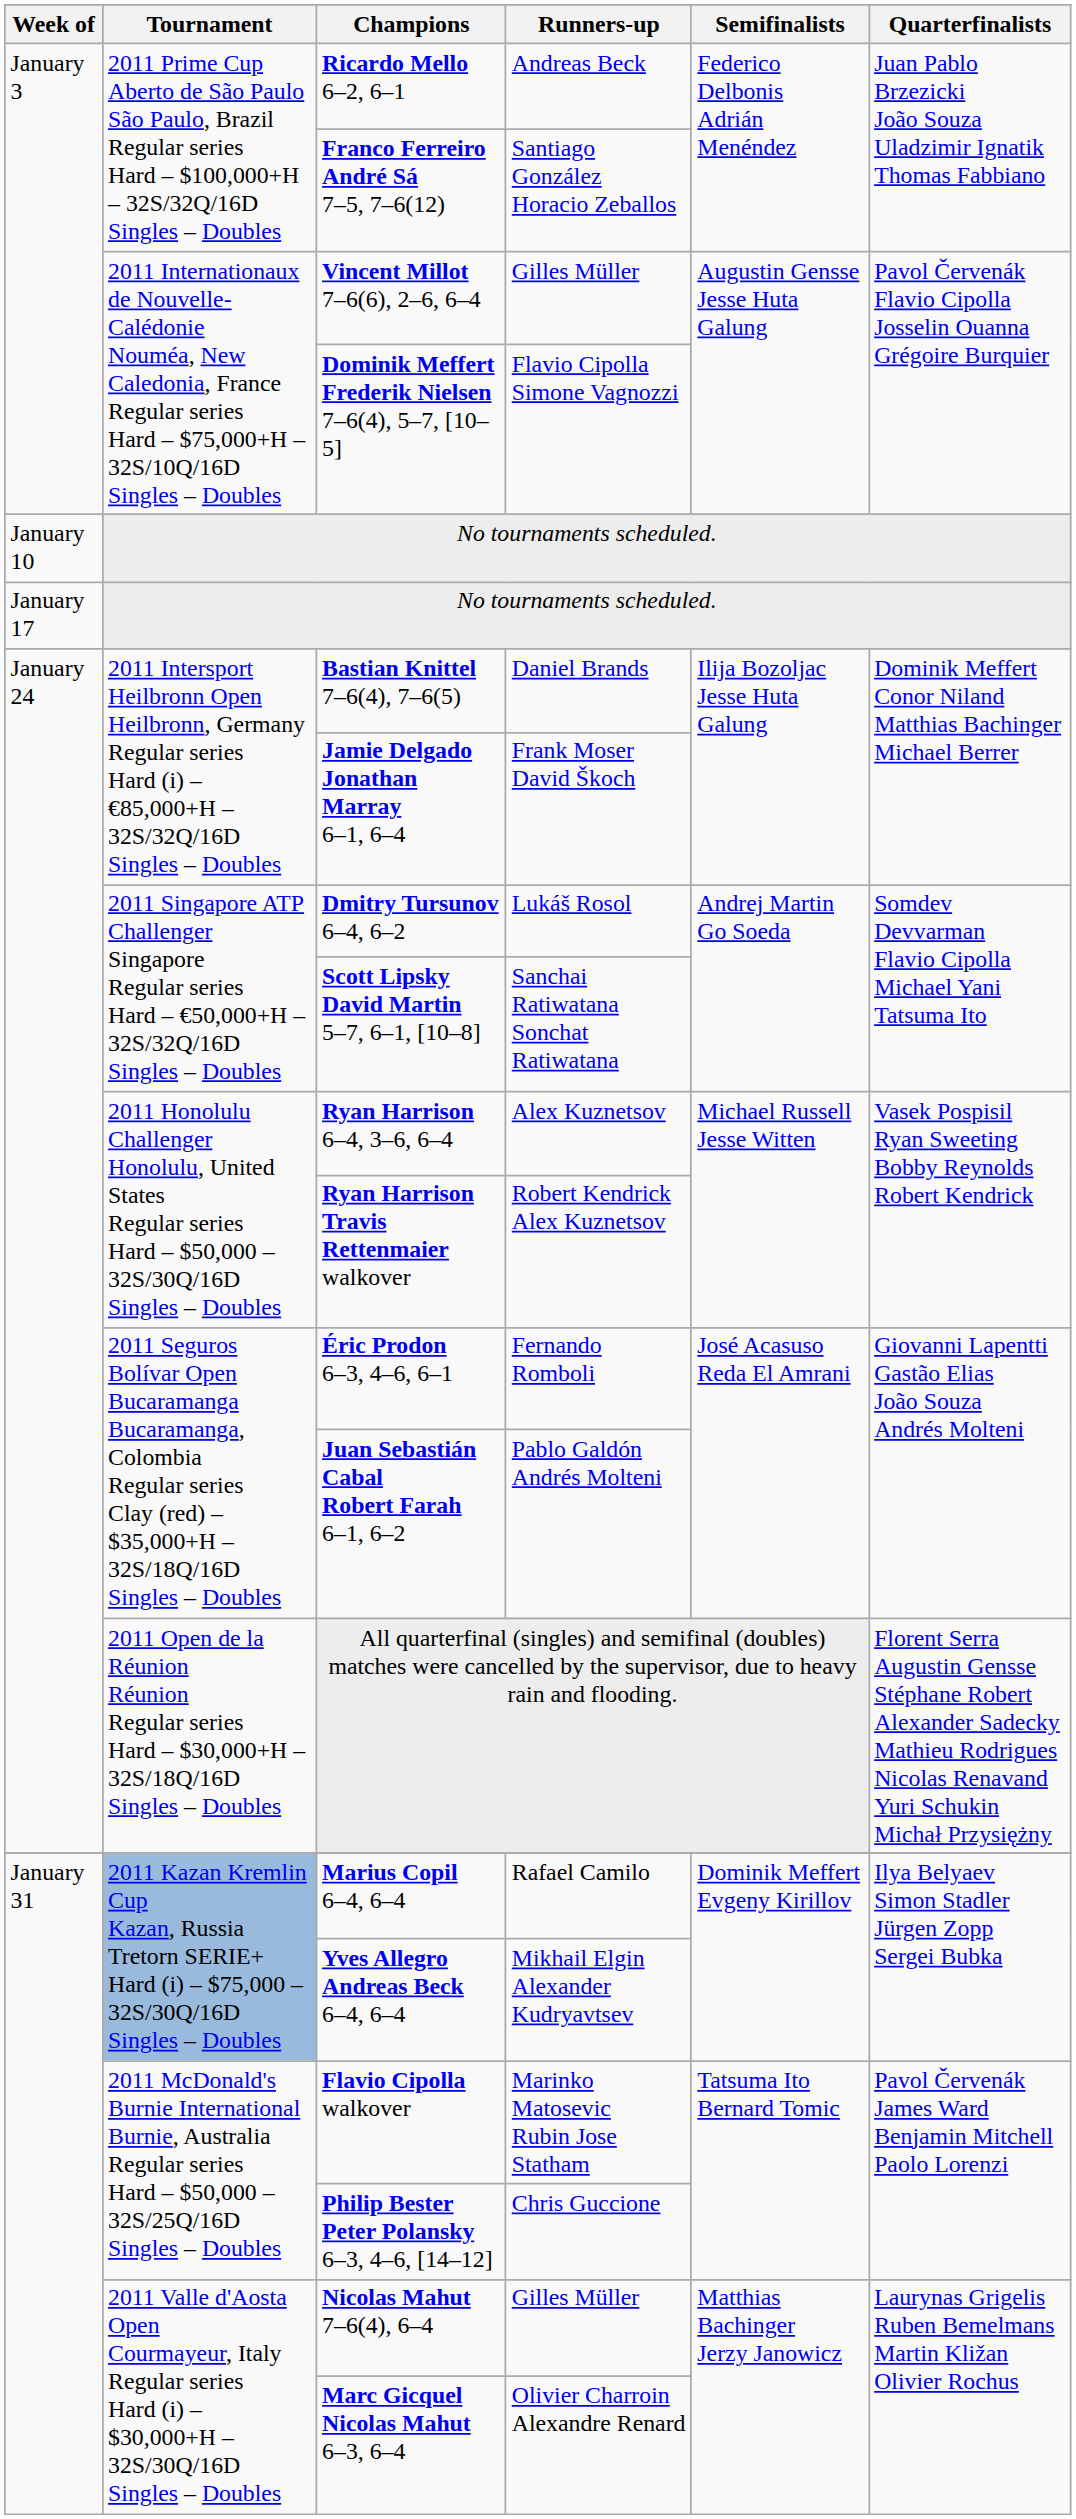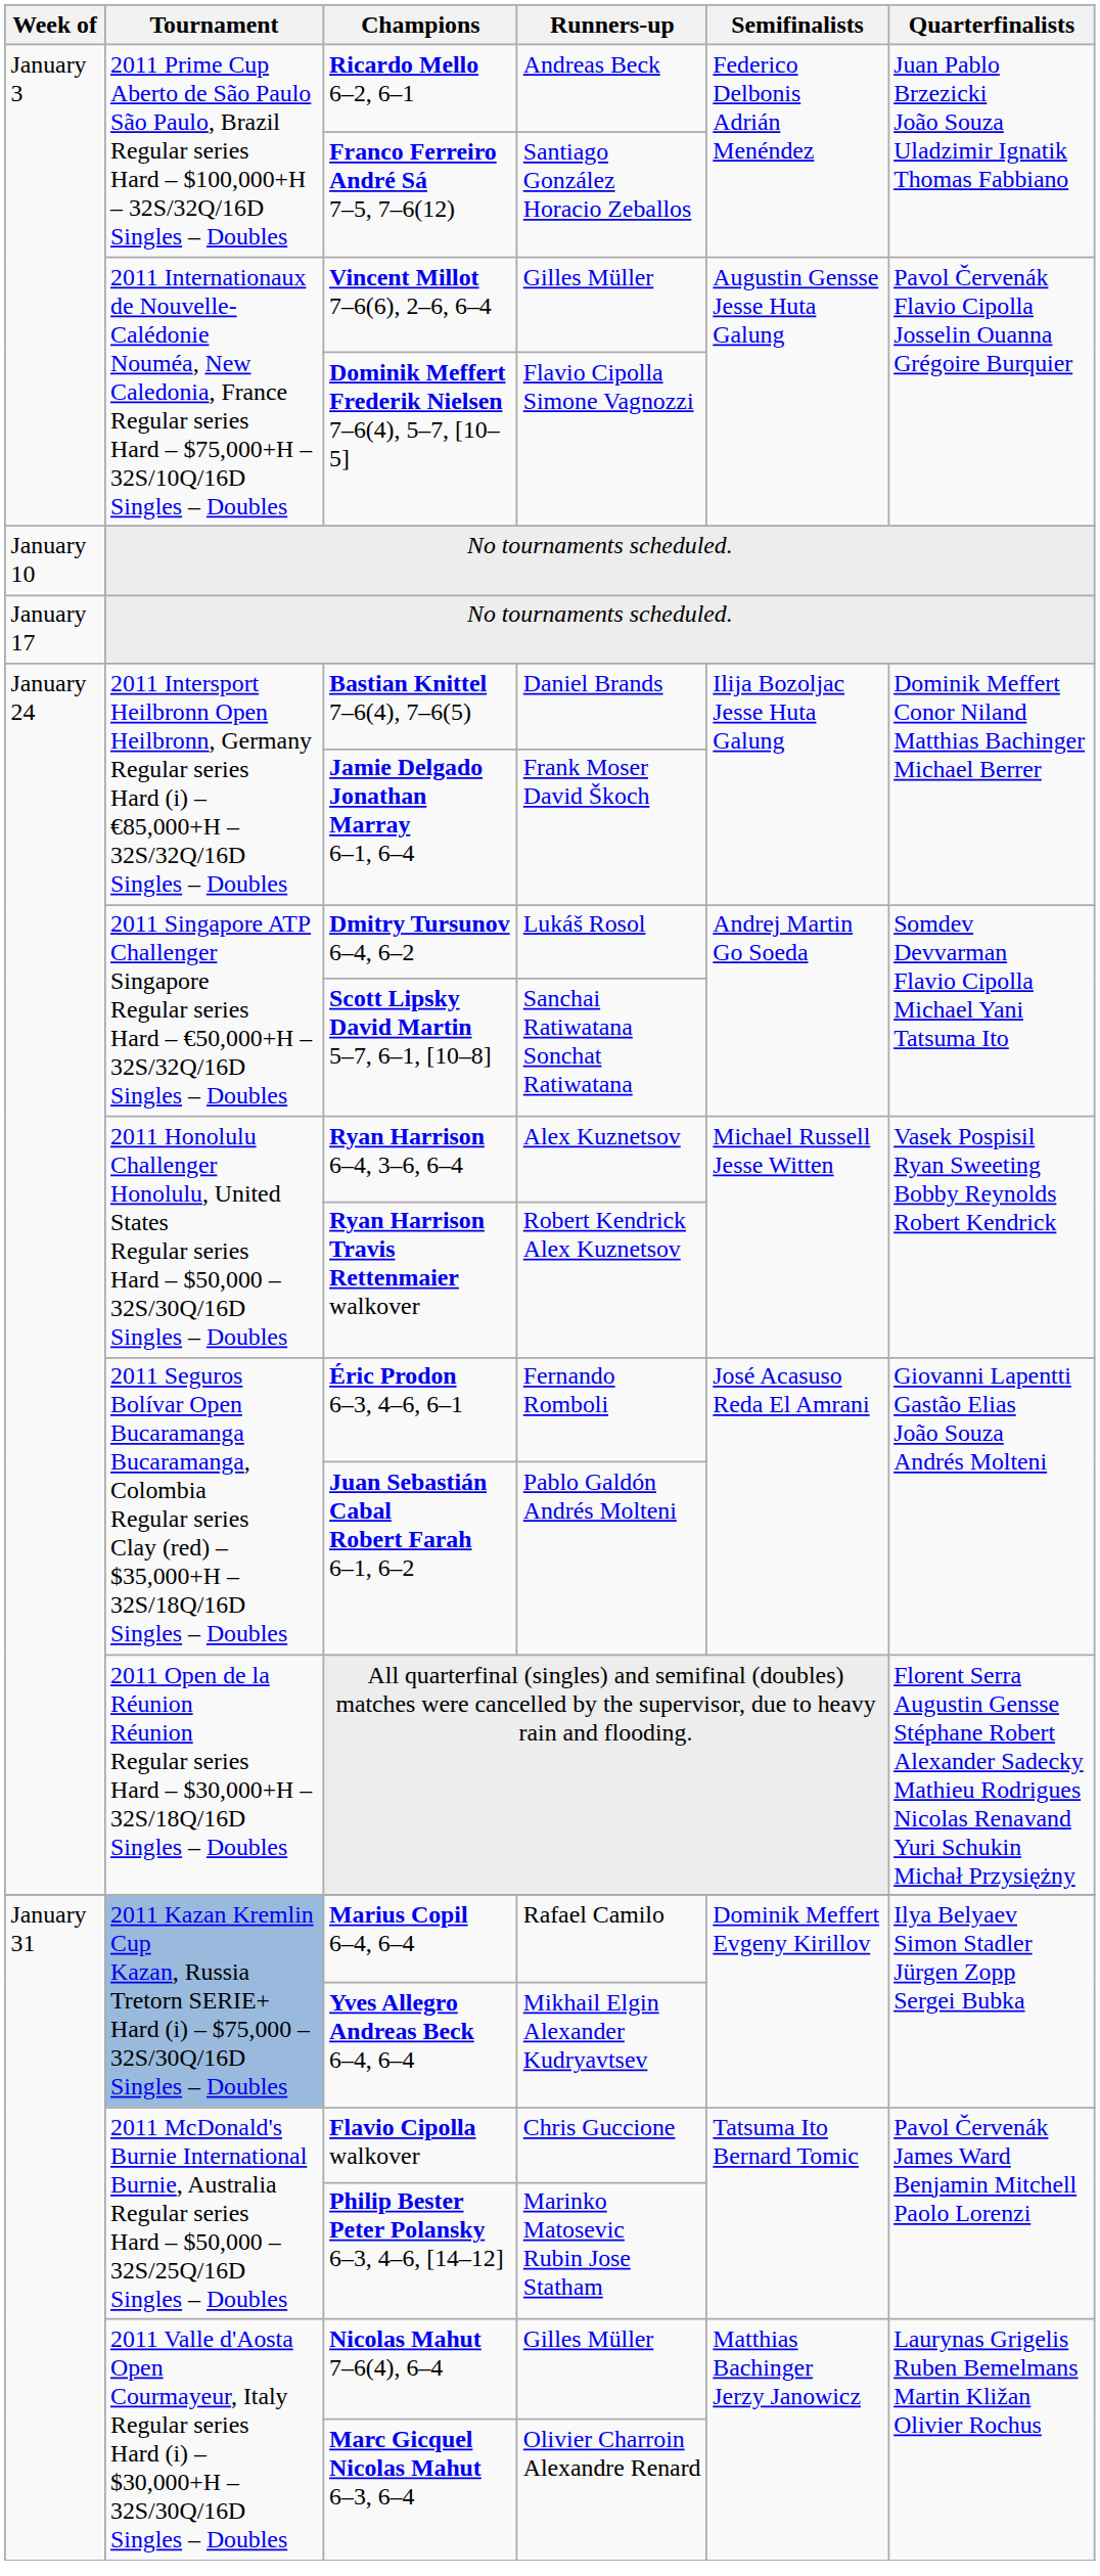Flavio Cipolla walkover | Runners-up: Marinko Matosevic Rubin Jose Statham -> Chris Guccione
Philip Bester Peter Polansky 6–3, 4–6, [14–12] | Runners-up: Chris Guccione -> Marinko Matosevic Rubin Jose Statham
